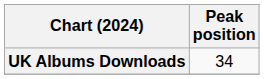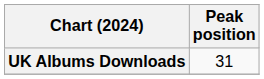UK Albums Downloads | Peak position: 34 -> 31
